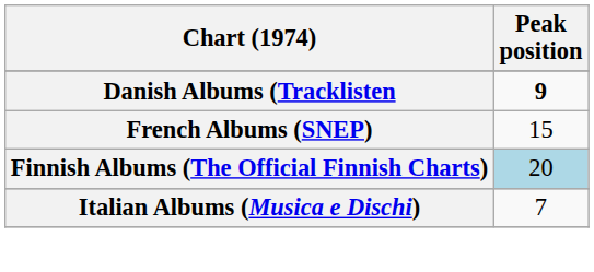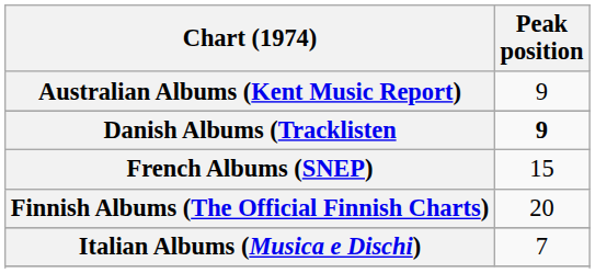+ row: Australian Albums (Kent Music Report) | 9
Finnish Albums (The Official Finnish Charts) | Peak position: lightblue background -> no background
